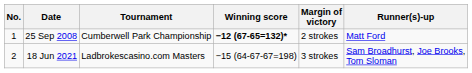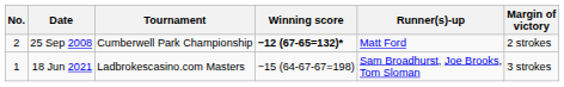columns swapped: Margin of victory <-> Runner(s)-up
25 Sep 2008 | No.: 1 -> 2
18 Jun 2021 | No.: 2 -> 1
